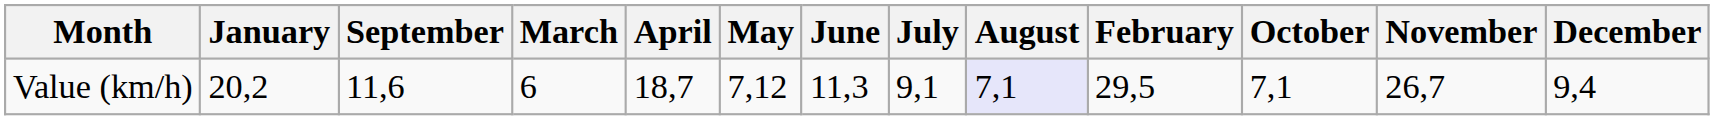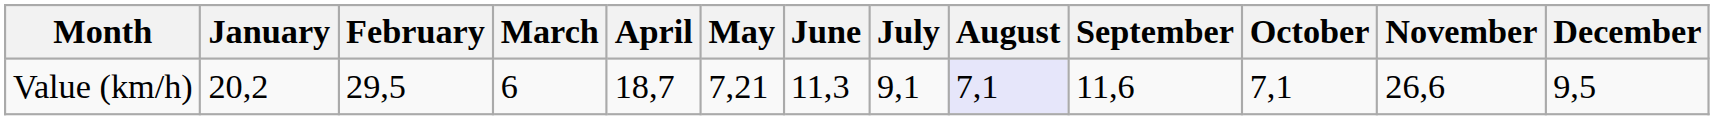columns swapped: February <-> September
Value (km/h) | May: 7,12 -> 7,21
Value (km/h) | November: 26,7 -> 26,6
Value (km/h) | December: 9,4 -> 9,5
